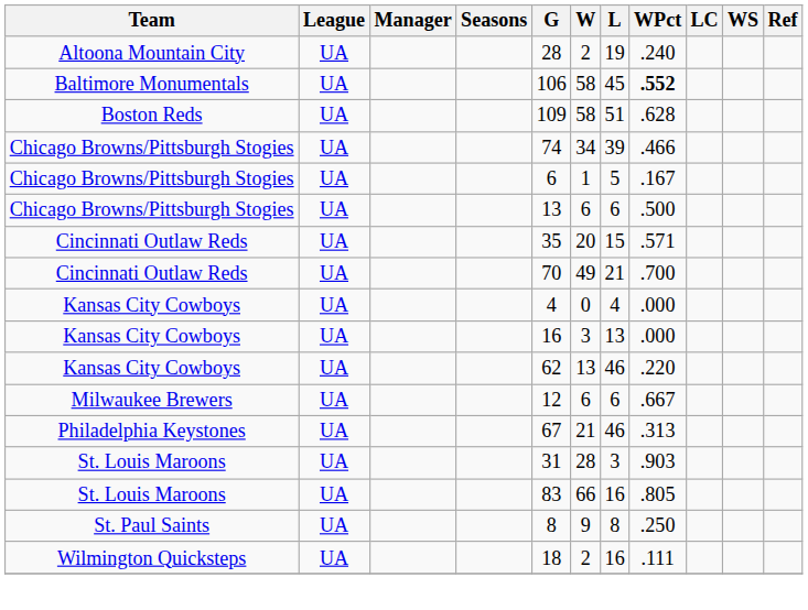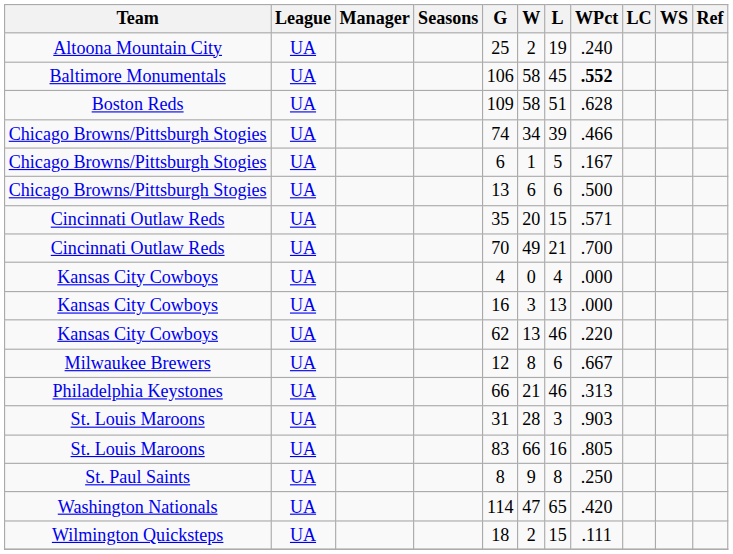Altoona Mountain City | G: 28 -> 25
Milwaukee Brewers | W: 6 -> 8
Philadelphia Keystones | G: 67 -> 66
+ row: Washington Nationals | UA | 114 | 47 | 65 | .420
Wilmington Quicksteps | L: 16 -> 15
